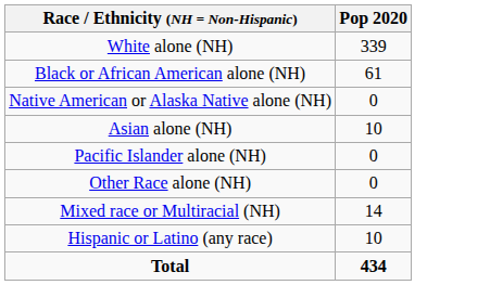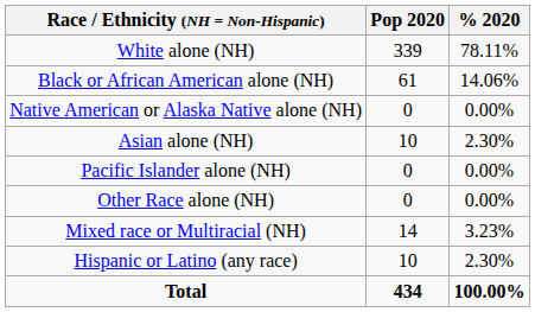+ column: % 2020 | 78.11% | 14.06% | 0.00% | 2.30% | 0.00% | 0.00% | 3.23% | 2.30% | 100.00%
